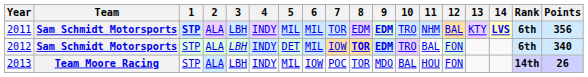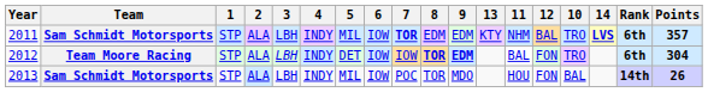columns swapped: 10 <-> 13
2011 | 1: bold -> normal
2011 | 6: MIL -> IOW
2011 | 7: normal -> bold
2011 | 9: bold -> normal
2011 | Points: 356 -> 357
2012 | Team: Sam Schmidt Motorsports -> Team Moore Racing
2012 | 6: MIL -> IOW
2012 | Points: 340 -> 304
2013 | Team: Team Moore Racing -> Sam Schmidt Motorsports
